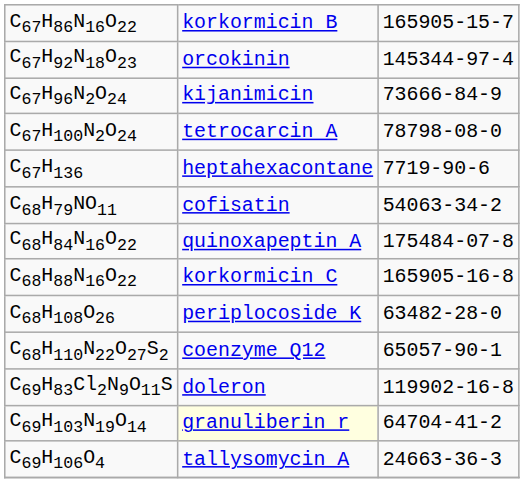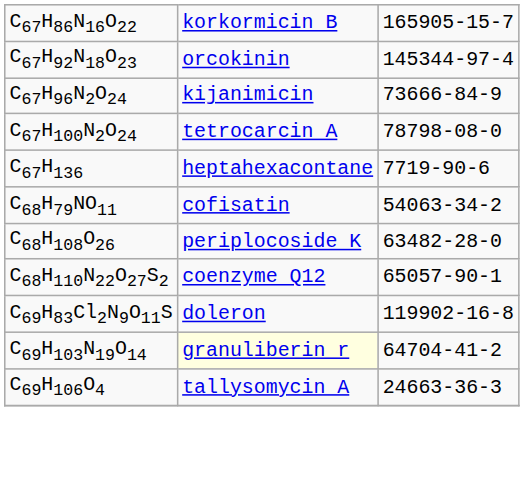- row: C68H84N16O22 | quinoxapeptin A | 175484-07-8
- row: C68H88N16O22 | korkormicin C | 165905-16-8
